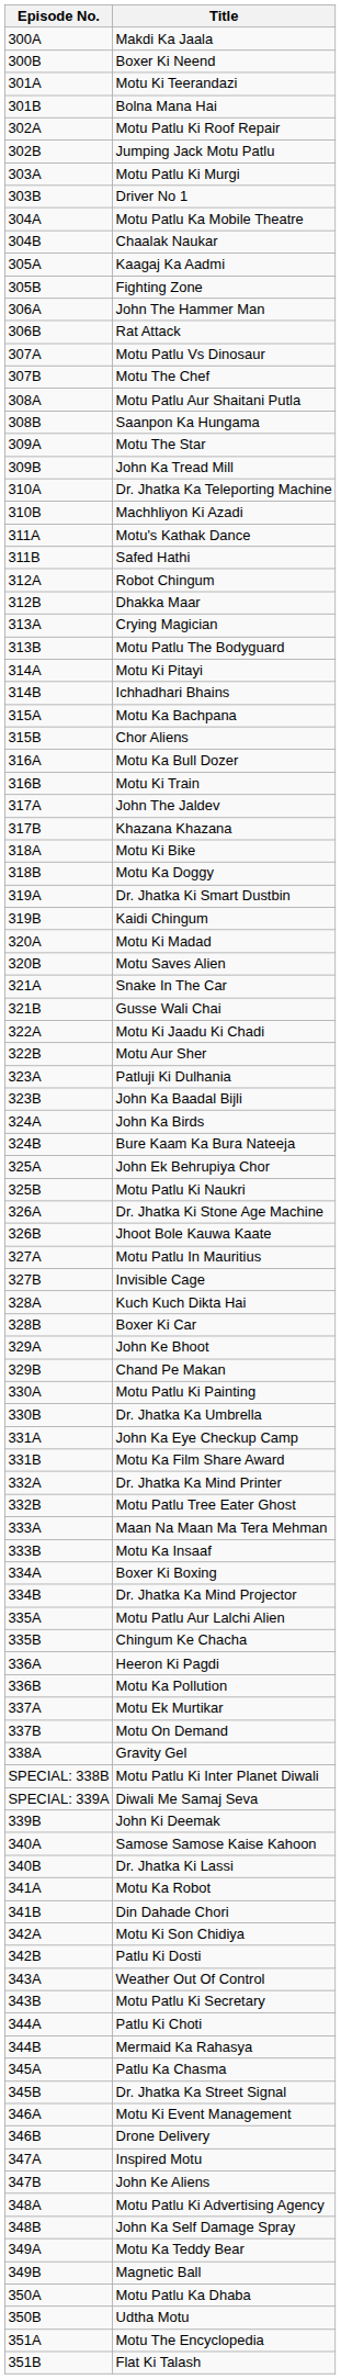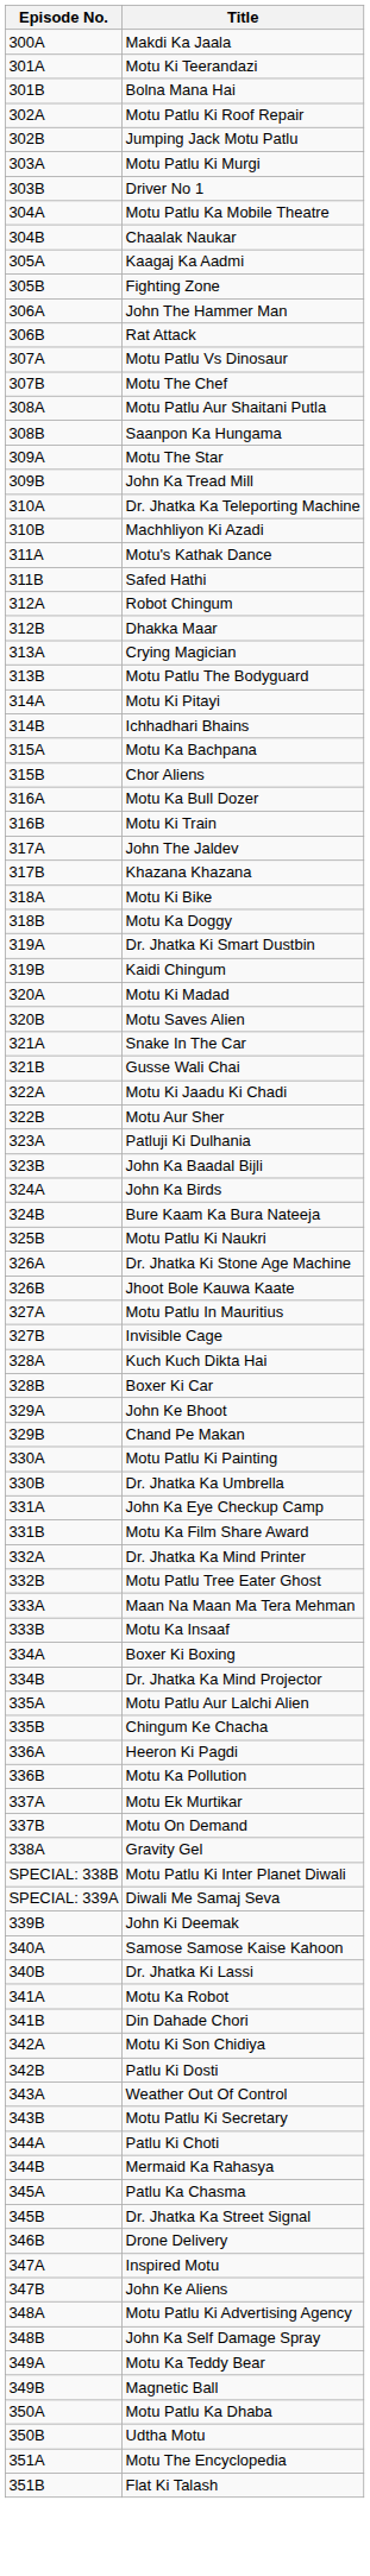- row: 300B | Boxer Ki Neend
- row: 325A | John Ek Behrupiya Chor
- row: 346A | Motu Ki Event Management
